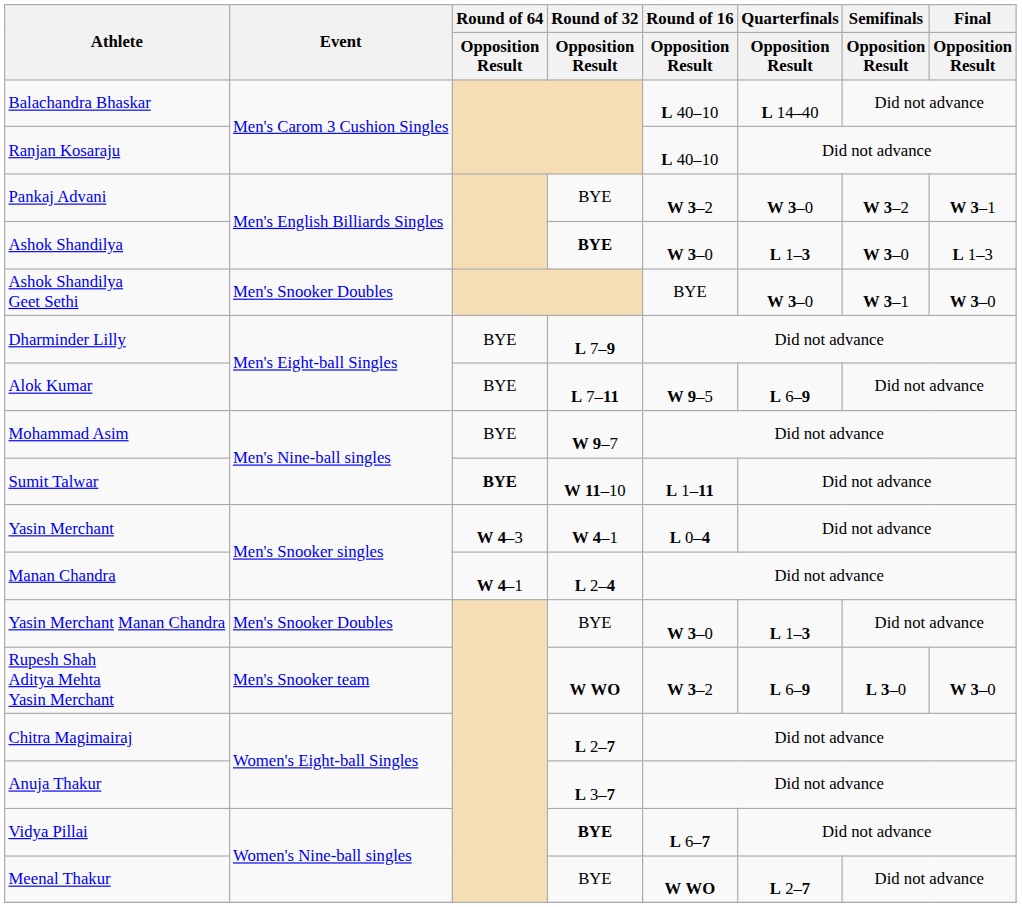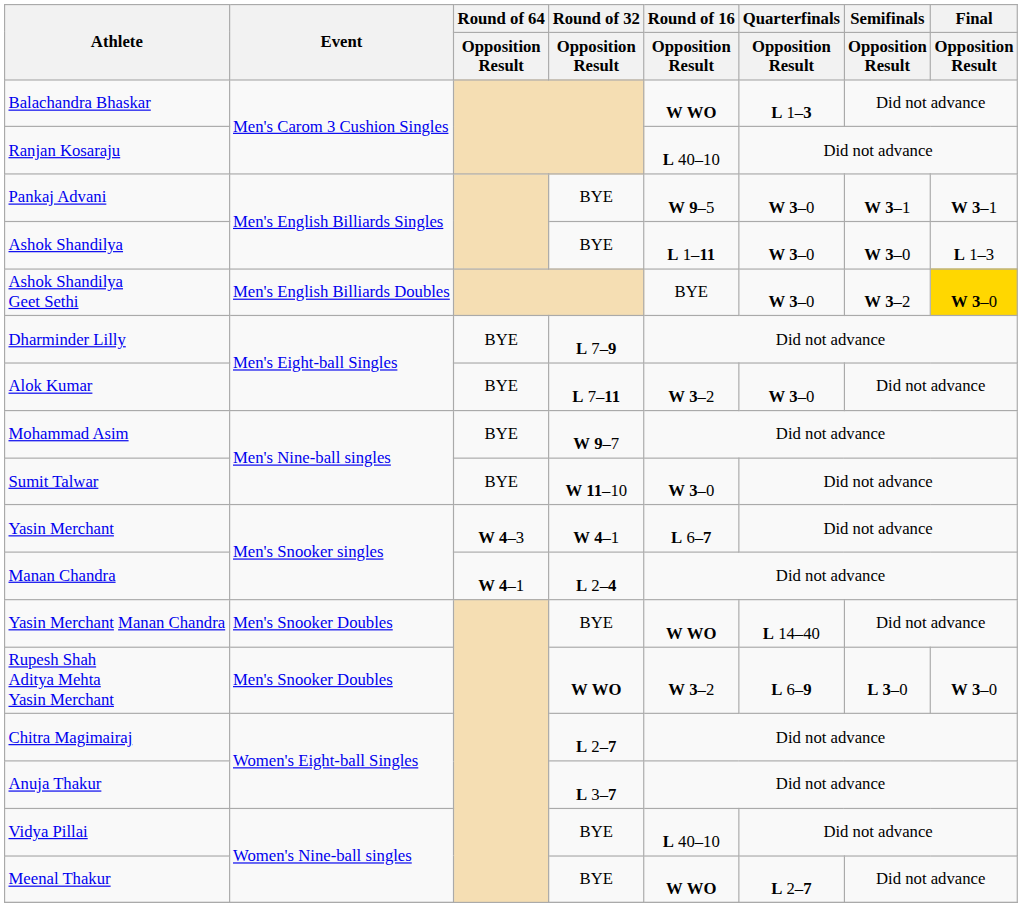Balachandra Bhaskar | Round of 16 / Opposition Result: L 40–10 -> W WO
Balachandra Bhaskar | Quarterfinals / Opposition Result: L 14–40 -> L 1–3
Pankaj Advani | Round of 16 / Opposition Result: W 3–2 -> W 9–5
Pankaj Advani | Semifinals / Opposition Result: W 3–2 -> W 3–1
Ashok Shandilya | Round of 32 / Opposition Result: bold -> normal
Ashok Shandilya | Round of 16 / Opposition Result: W 3–0 -> L 1–11
Ashok Shandilya | Quarterfinals / Opposition Result: L 1–3 -> W 3–0
Ashok Shandilya Geet Sethi | Event: Men's Snooker Doubles -> Men's English Billiards Doubles
Ashok Shandilya Geet Sethi | Semifinals / Opposition Result: W 3–1 -> W 3–2
Ashok Shandilya Geet Sethi | Final / Opposition Result: no background -> gold background
Alok Kumar | Round of 16 / Opposition Result: W 9–5 -> W 3–2
Alok Kumar | Quarterfinals / Opposition Result: L 6–9 -> W 3–0
Sumit Talwar | Round of 64 / Opposition Result: bold -> normal
Sumit Talwar | Round of 16 / Opposition Result: L 1–11 -> W 3–0
Yasin Merchant | Round of 16 / Opposition Result: L 0–4 -> L 6–7
Yasin Merchant Manan Chandra | Round of 16 / Opposition Result: W 3–0 -> W WO
Yasin Merchant Manan Chandra | Quarterfinals / Opposition Result: L 1–3 -> L 14–40
Rupesh Shah Aditya Mehta Yasin Merchant | Event: Men's Snooker team -> Men's Snooker Doubles
Vidya Pillai | Round of 32 / Opposition Result: bold -> normal
Vidya Pillai | Round of 16 / Opposition Result: L 6–7 -> L 40–10
